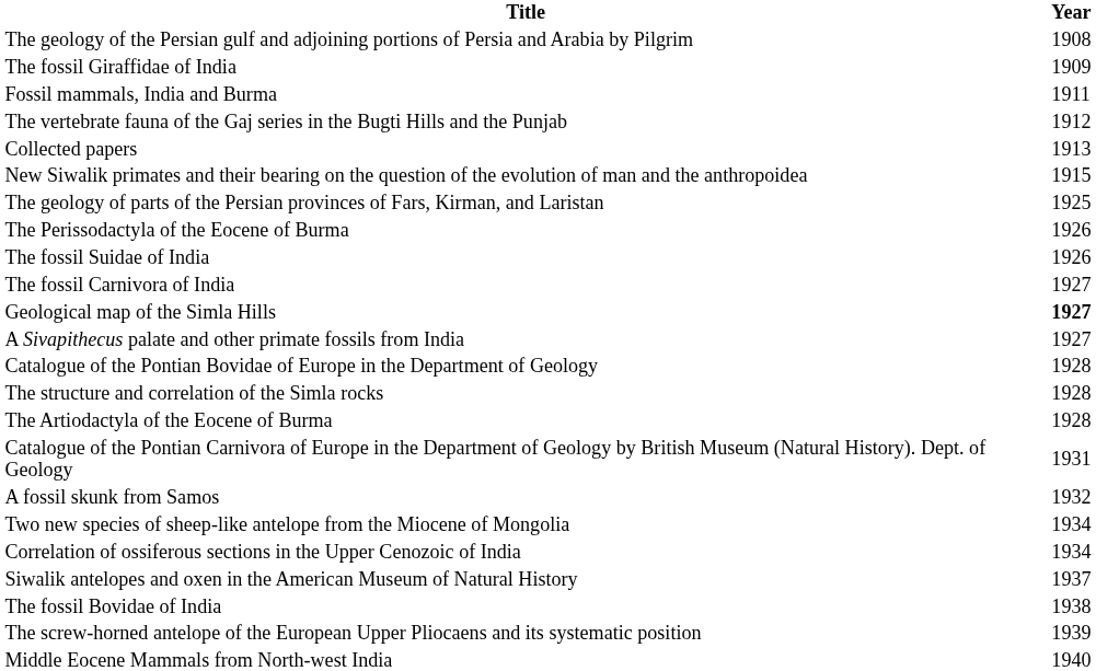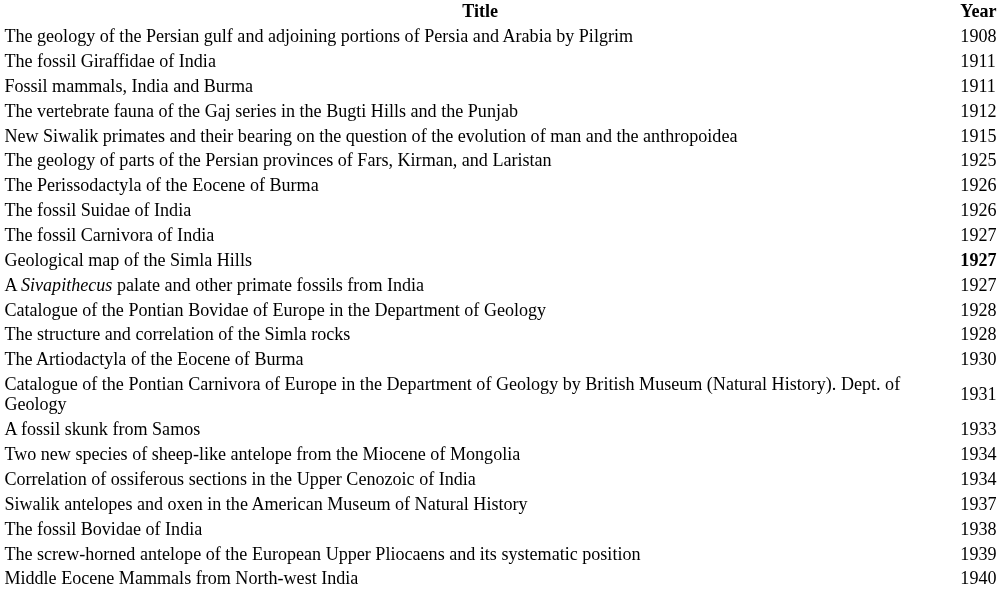The fossil Giraffidae of India | Year: 1909 -> 1911
- row: Collected papers | 1913
The Artiodactyla of the Eocene of Burma | Year: 1928 -> 1930
A fossil skunk from Samos | Year: 1932 -> 1933
